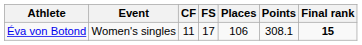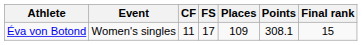Éva von Botond | Places: 106 -> 109
Éva von Botond | Final rank: bold -> normal
